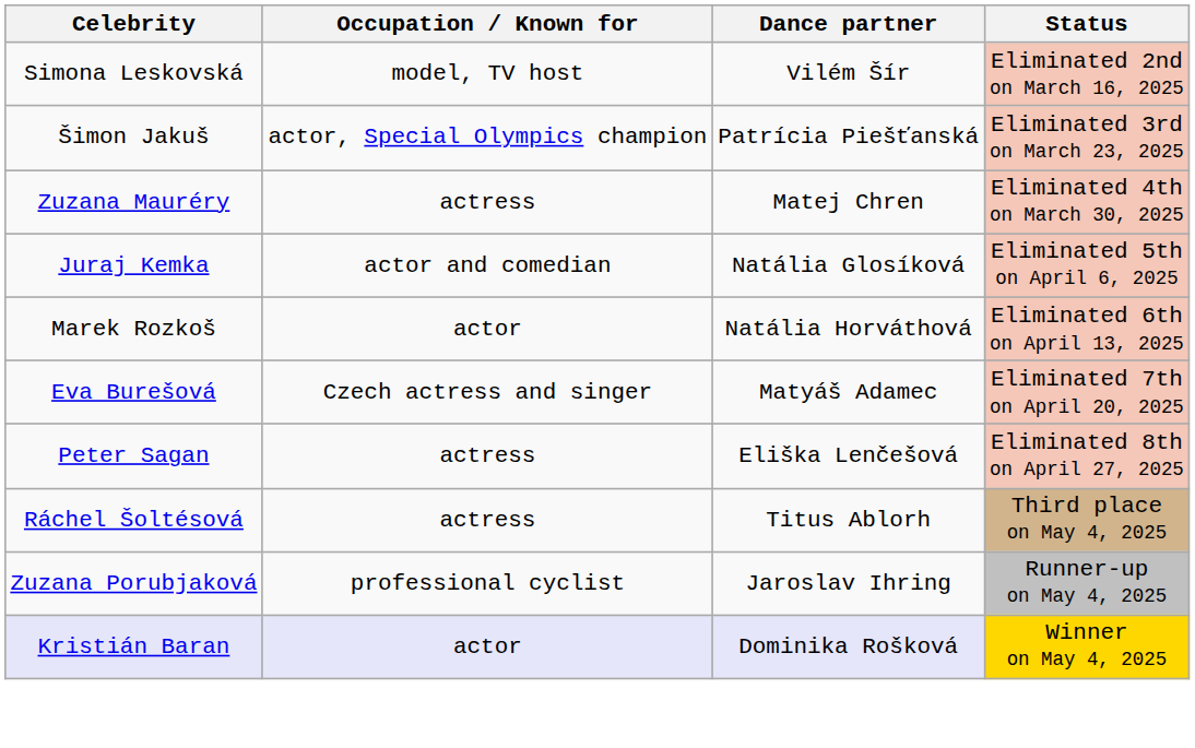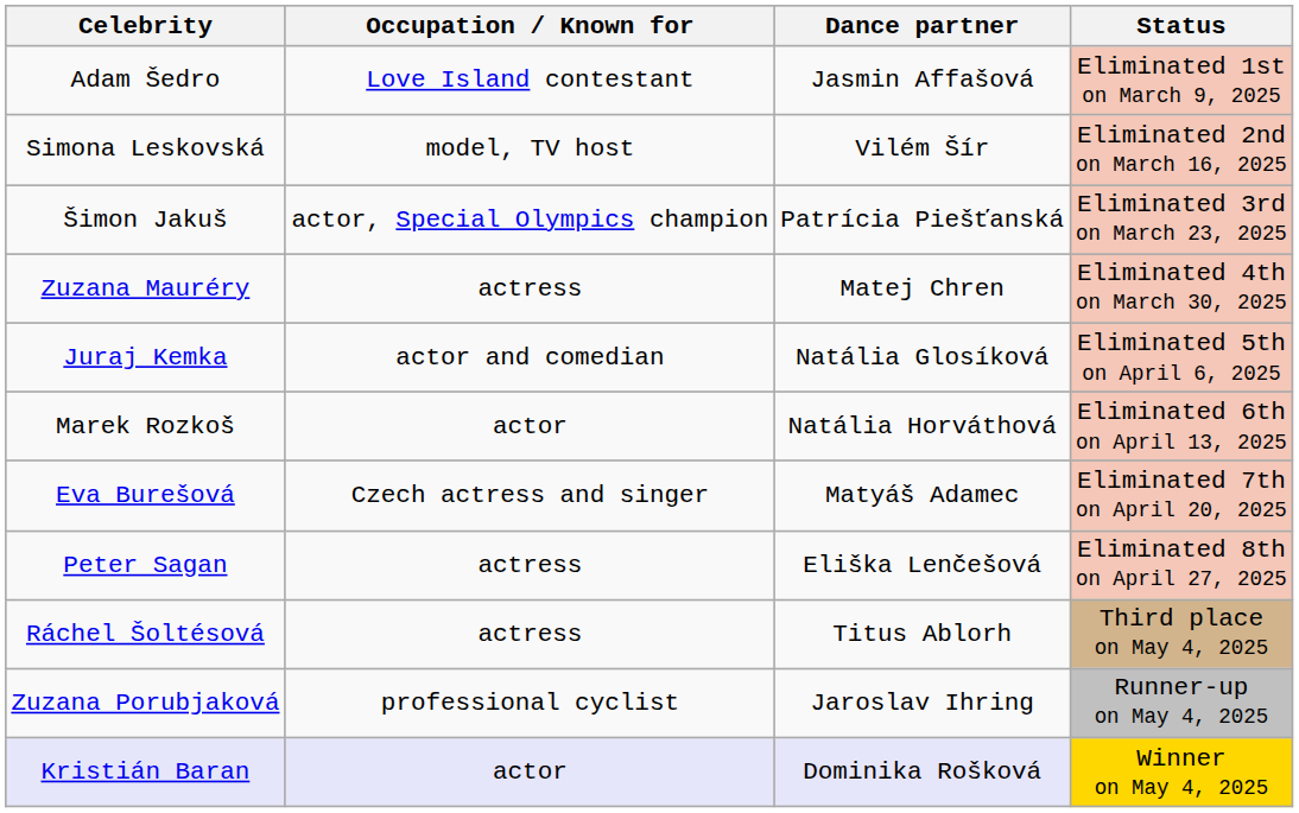+ row: Adam Šedro | Love Island contestant | Jasmin Affašová | Eliminated 1st on March 9, 2025
